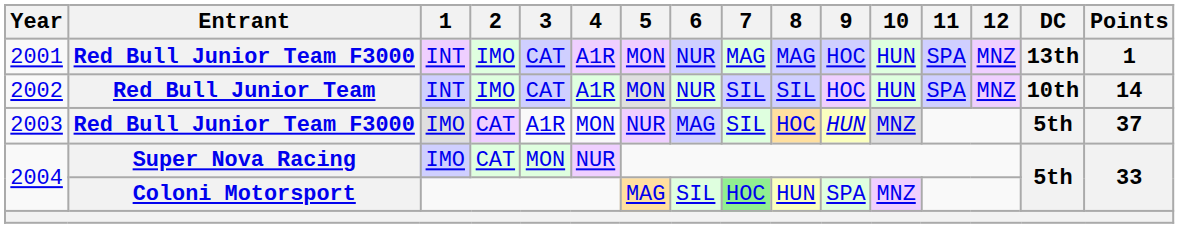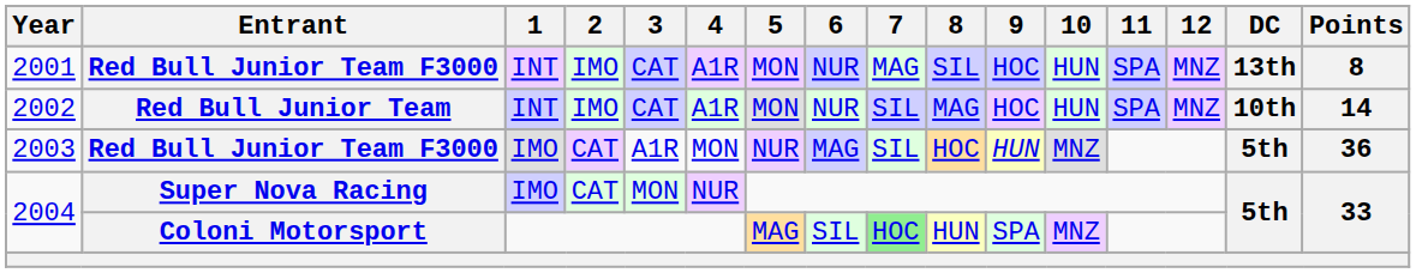2001 | 8: MAG -> SIL
2001 | Points: 1 -> 8
2002 | 8: SIL -> MAG
2003 | Points: 37 -> 36
